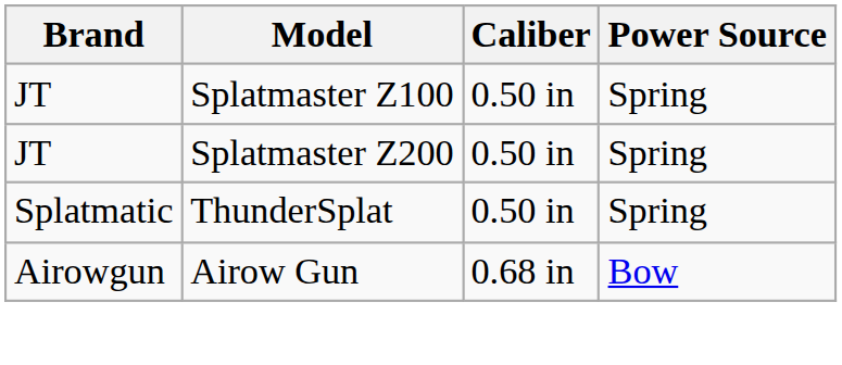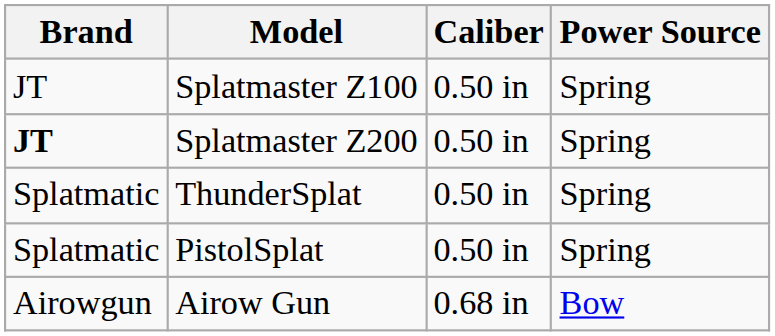Splatmaster Z200 | Brand: normal -> bold
+ row: Splatmatic | PistolSplat | 0.50 in | Spring
